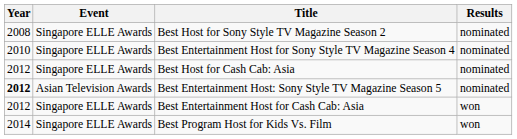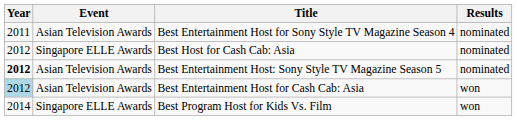- row: 2008 | Singapore ELLE Awards | Best Host for Sony Style TV Magazine Season 2 | nominated
Best Entertainment Host for Sony Style TV Magazine Season 4 | Year: 2010 -> 2011
Best Entertainment Host for Sony Style TV Magazine Season 4 | Event: Singapore ELLE Awards -> Asian Television Awards
Best Entertainment Host for Cash Cab: Asia | Year: no background -> lightblue background
Best Entertainment Host for Cash Cab: Asia | Event: Singapore ELLE Awards -> Asian Television Awards
